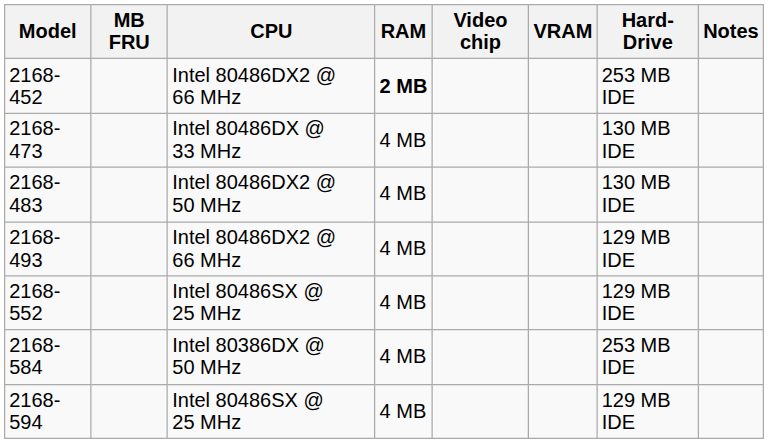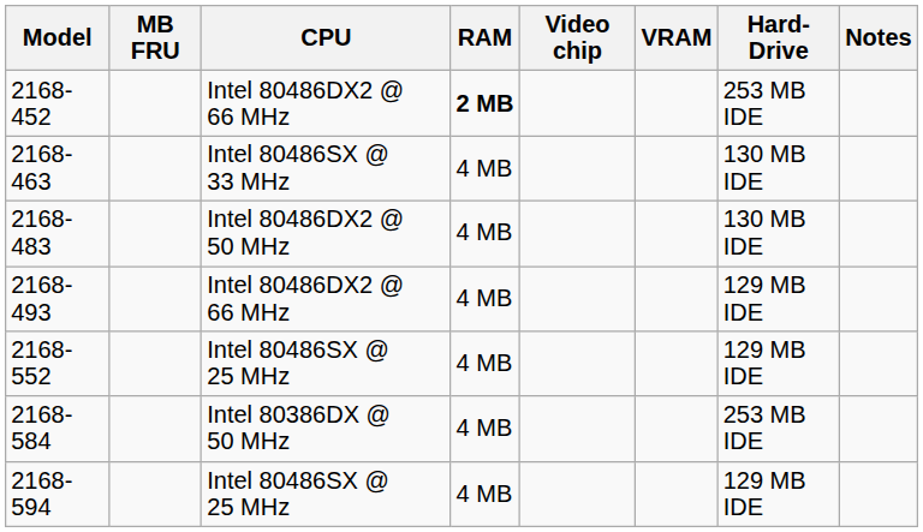+ row: 2168-463 | Intel 80486SX @ 33 MHz | 4 MB | 130 MB IDE
- row: 2168-473 | Intel 80486DX @ 33 MHz | 4 MB | 130 MB IDE
